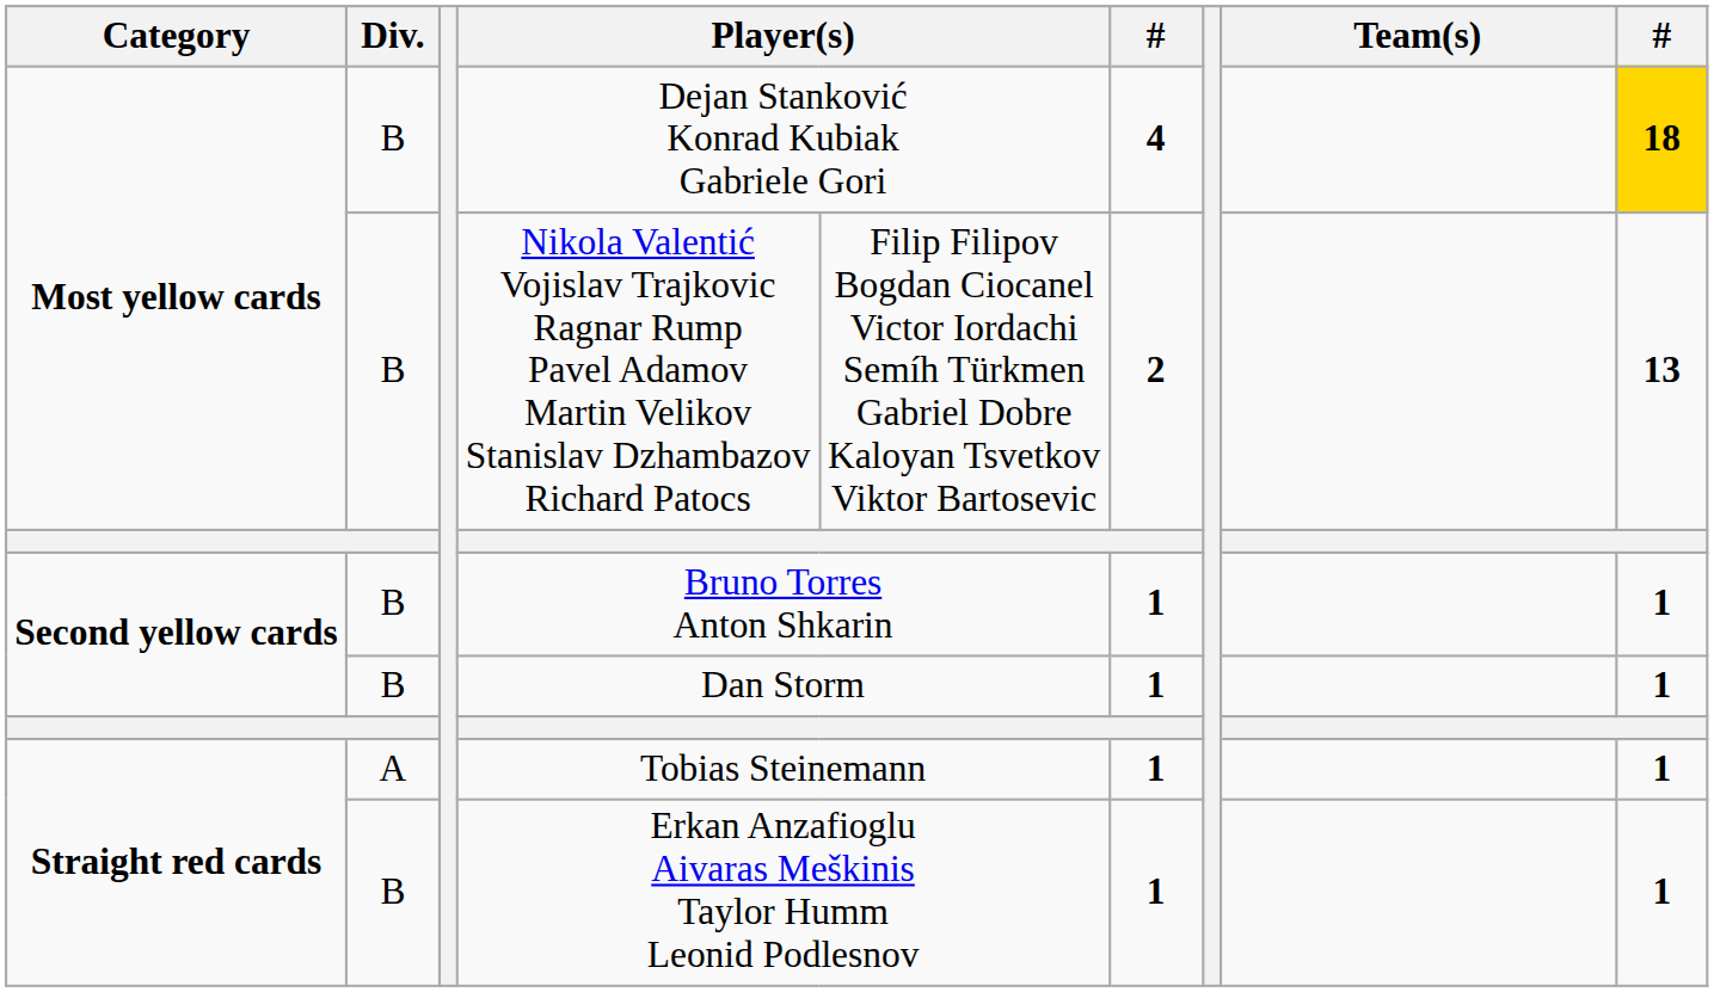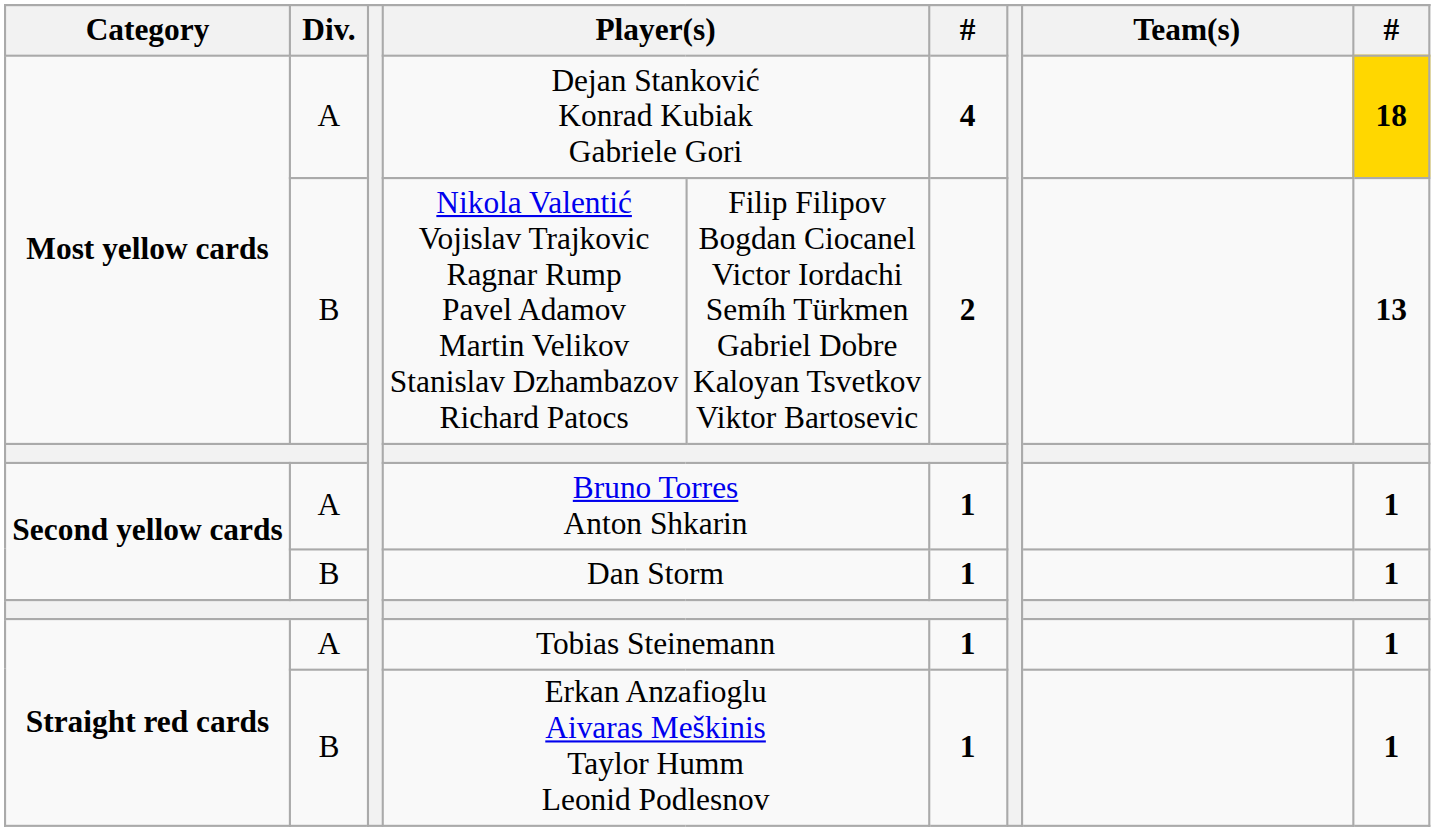Dejan Stanković Konrad Kubiak Gabriele Gori | Div.: B -> A
Bruno Torres Anton Shkarin | Div.: B -> A
